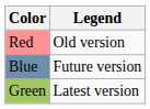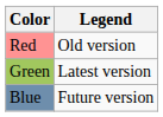rows swapped: Green <-> Blue
